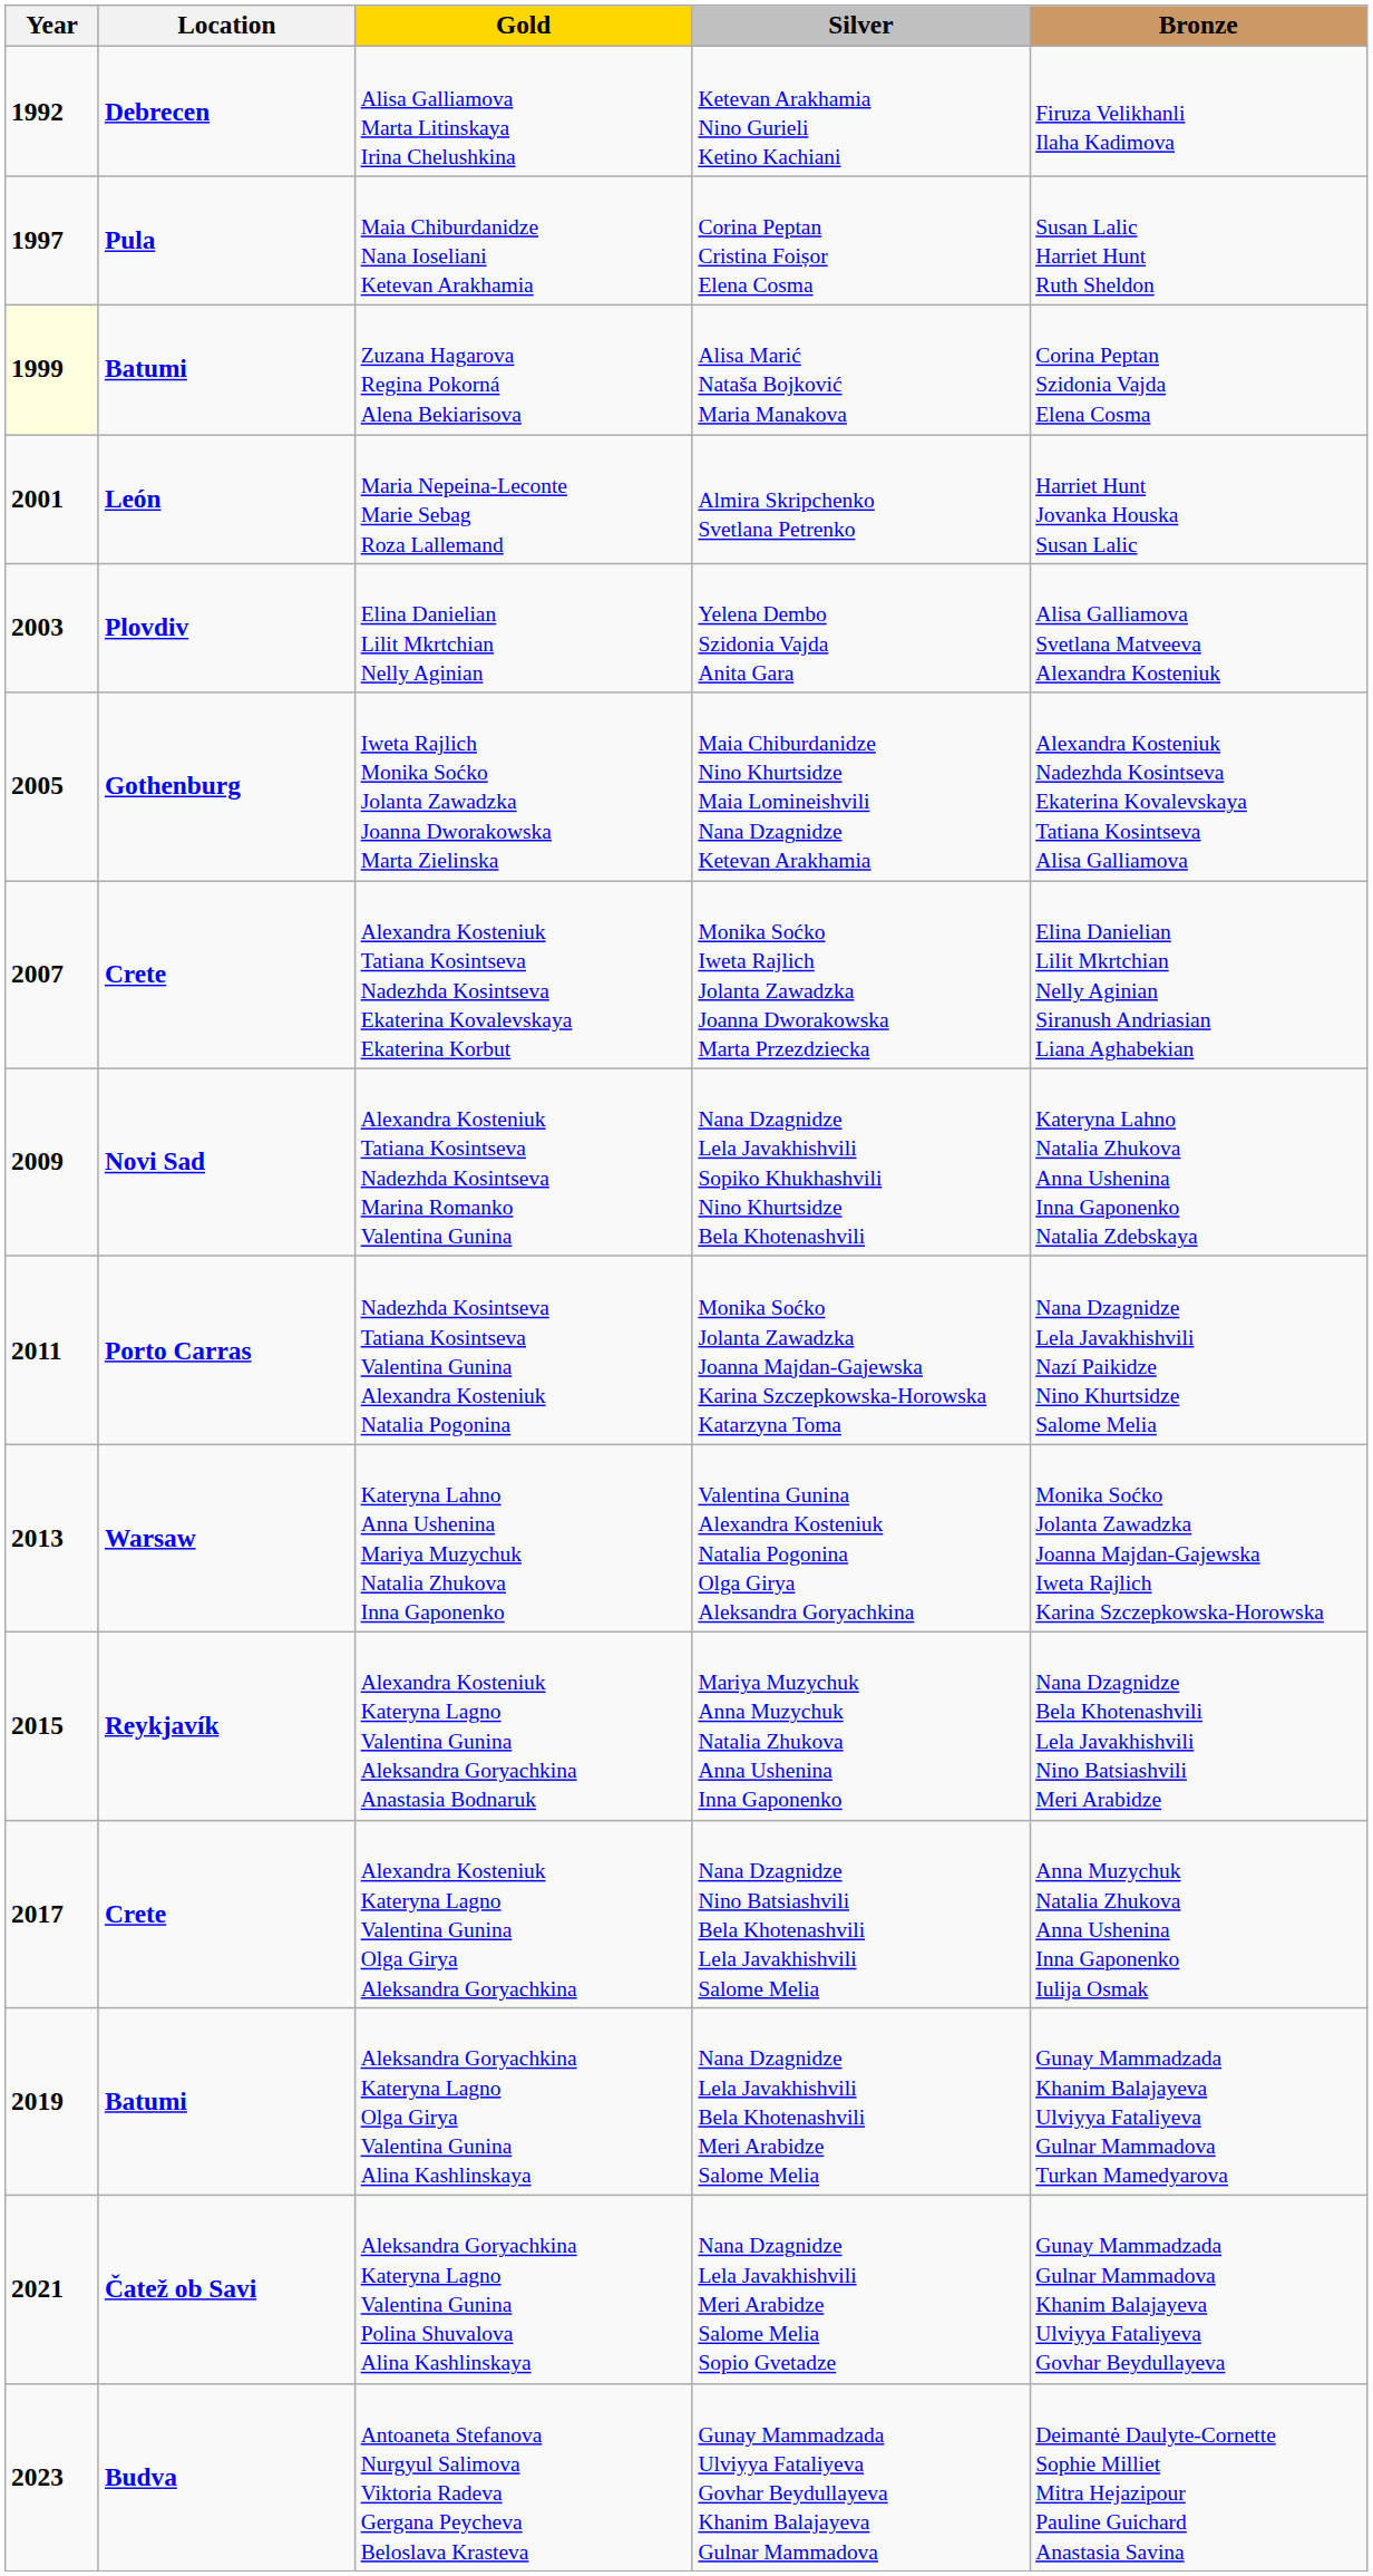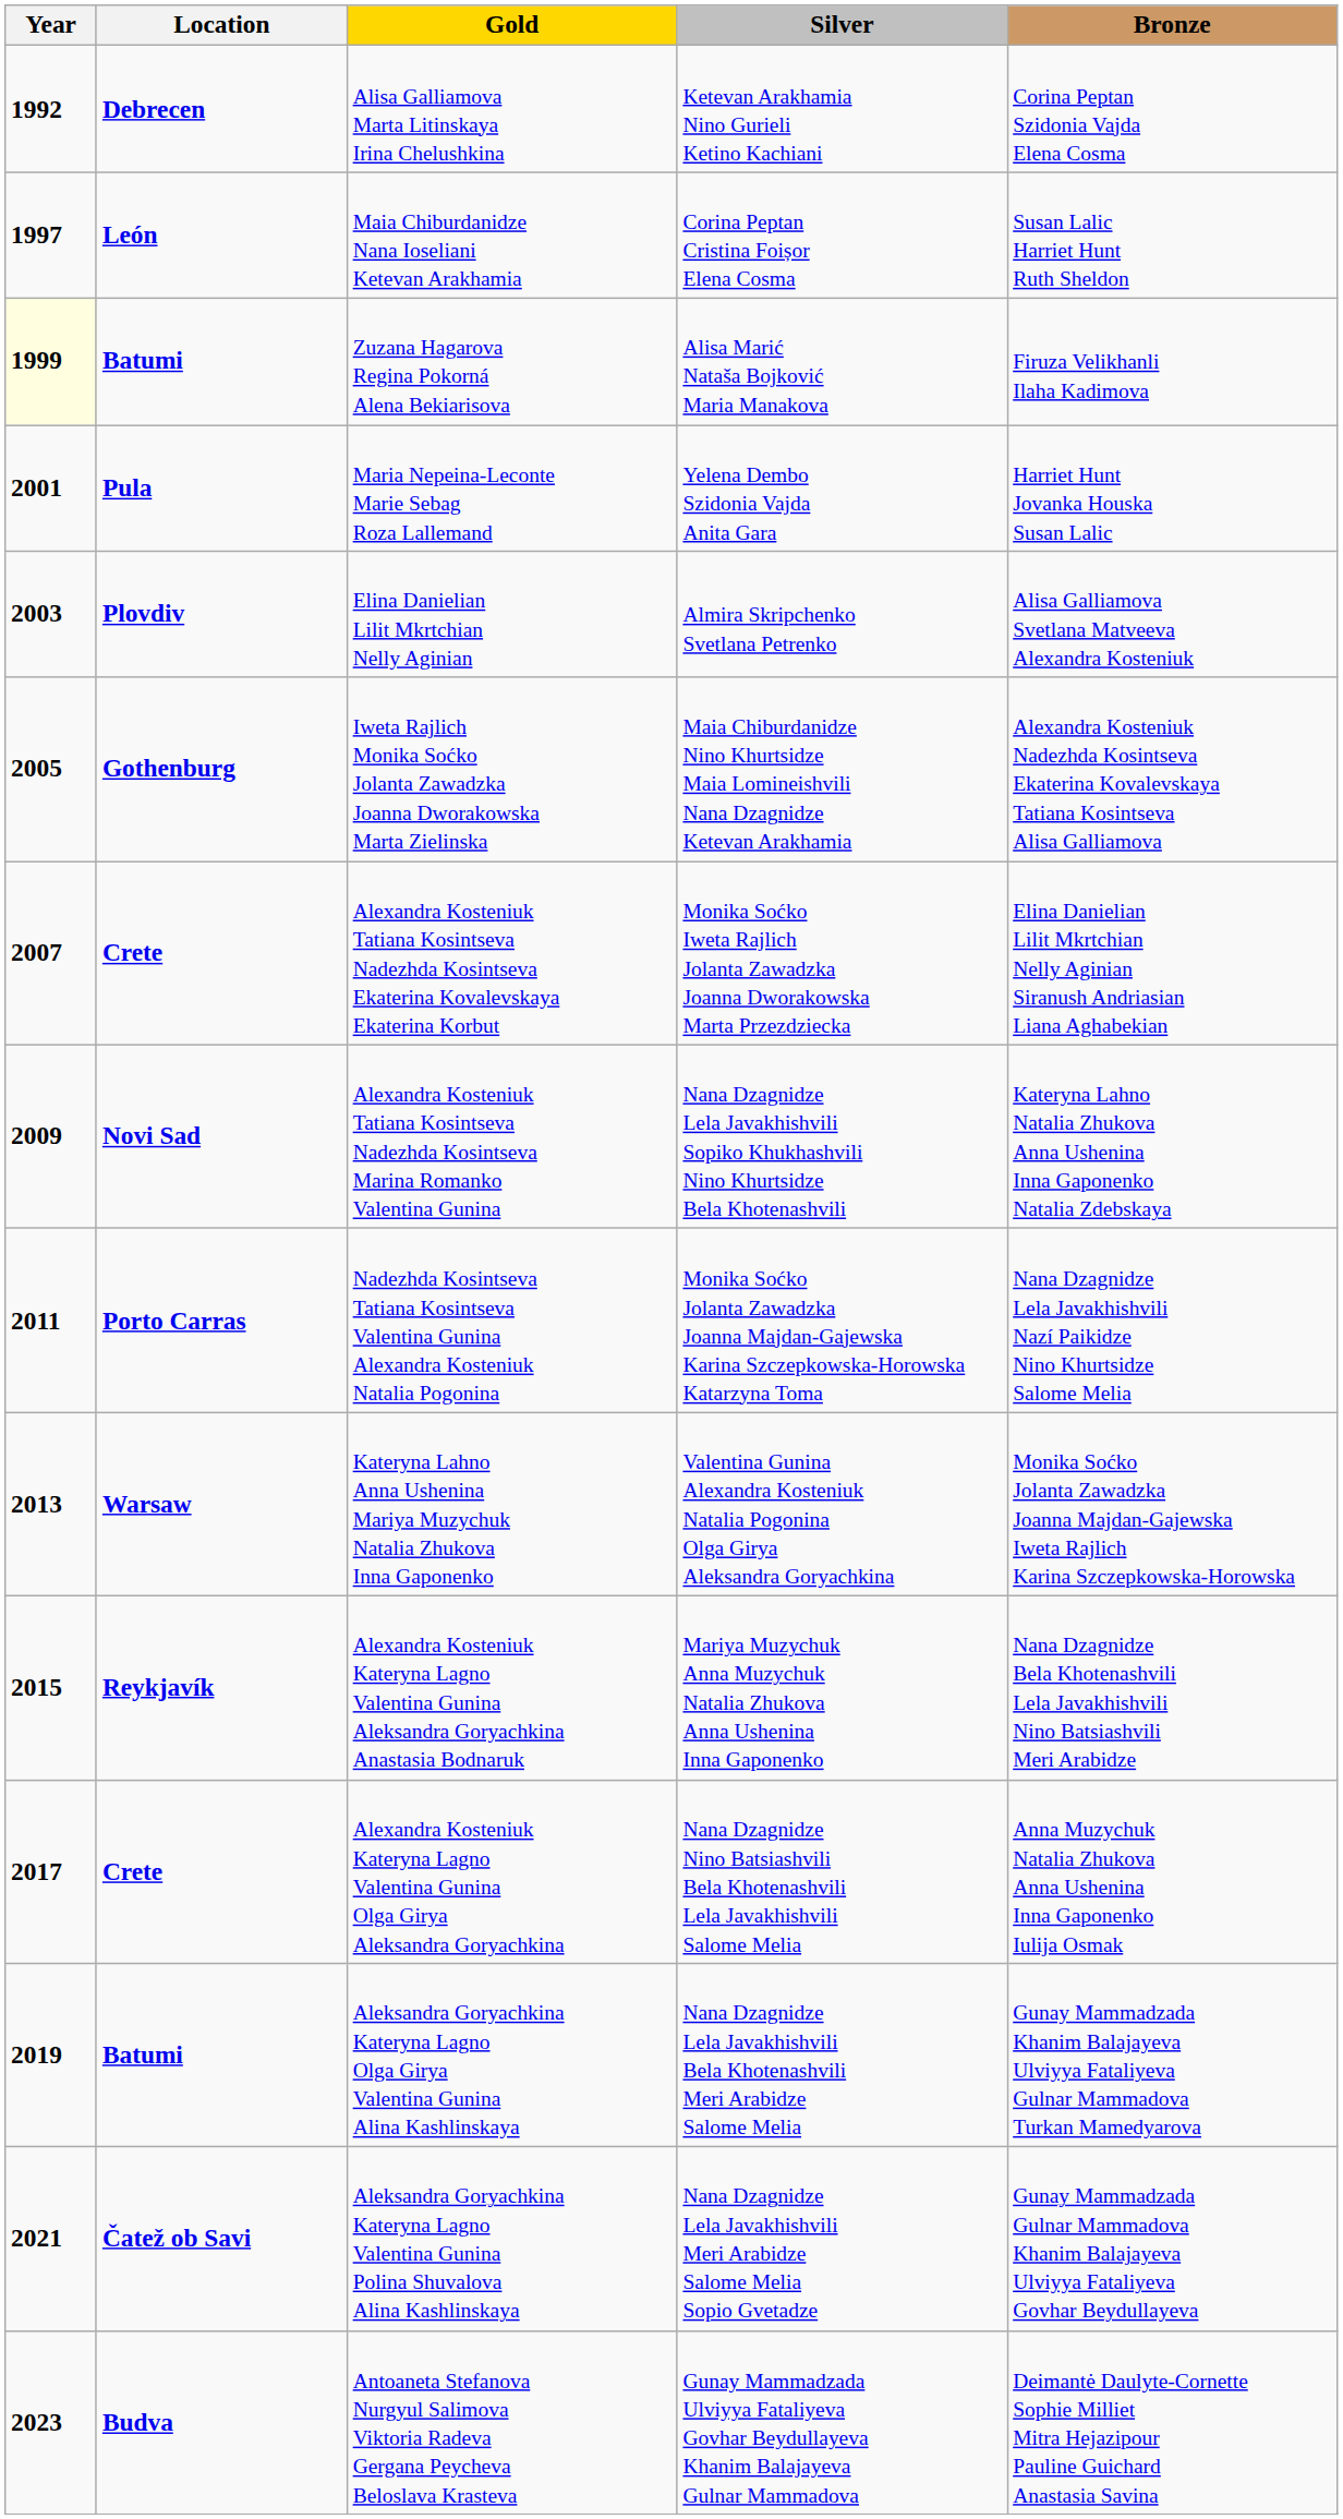Alisa Galliamova Marta Litinskaya Irina Chelushkina | Bronze: Firuza Velikhanli Ilaha Kadimova -> Corina Peptan Szidonia Vajda Elena Cosma
Maia Chiburdanidze Nana Ioseliani Ketevan Arakhamia | Location: Pula -> León
Zuzana Hagarova Regina Pokorná Alena Bekiarisova | Bronze: Corina Peptan Szidonia Vajda Elena Cosma -> Firuza Velikhanli Ilaha Kadimova
Maria Nepeina-Leconte Marie Sebag Roza Lallemand | Location: León -> Pula
Maria Nepeina-Leconte Marie Sebag Roza Lallemand | Silver: Almira Skripchenko Svetlana Petrenko -> Yelena Dembo Szidonia Vajda Anita Gara
Elina Danielian Lilit Mkrtchian Nelly Aginian | Silver: Yelena Dembo Szidonia Vajda Anita Gara -> Almira Skripchenko Svetlana Petrenko
